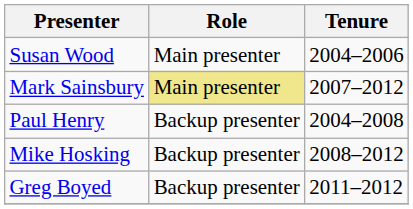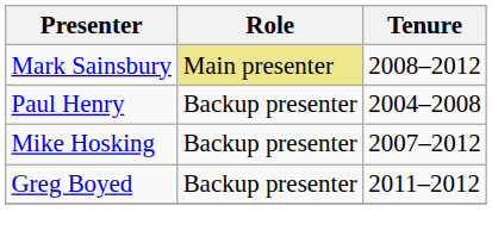- row: Susan Wood | Main presenter | 2004–2006
Mark Sainsbury | Tenure: 2007–2012 -> 2008–2012
Mike Hosking | Tenure: 2008–2012 -> 2007–2012
